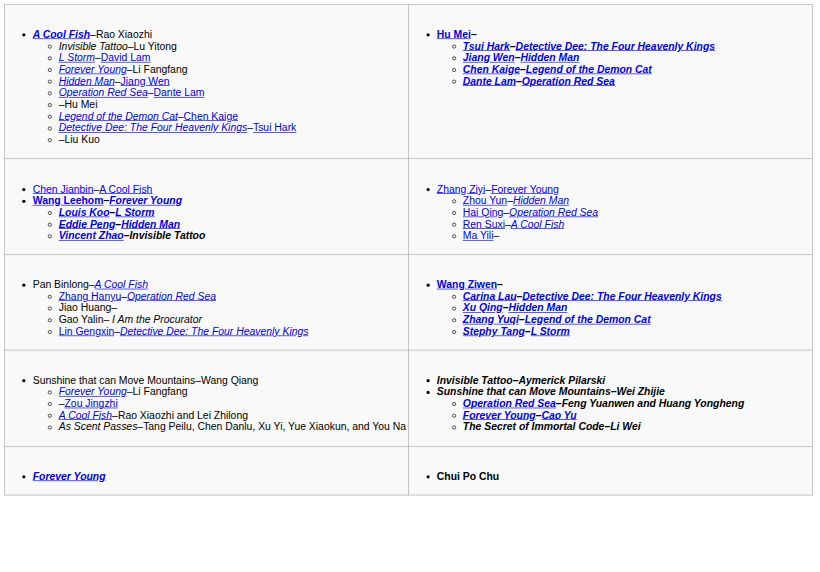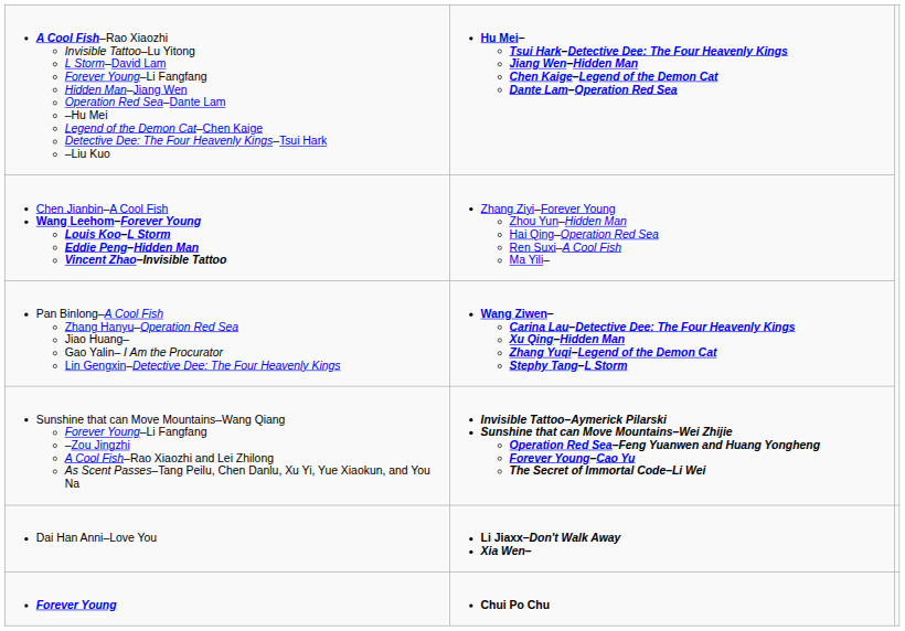+ row: Dai Han Anni–Love You | Li Jiaxx–Don't Walk Away Xia Wen–
